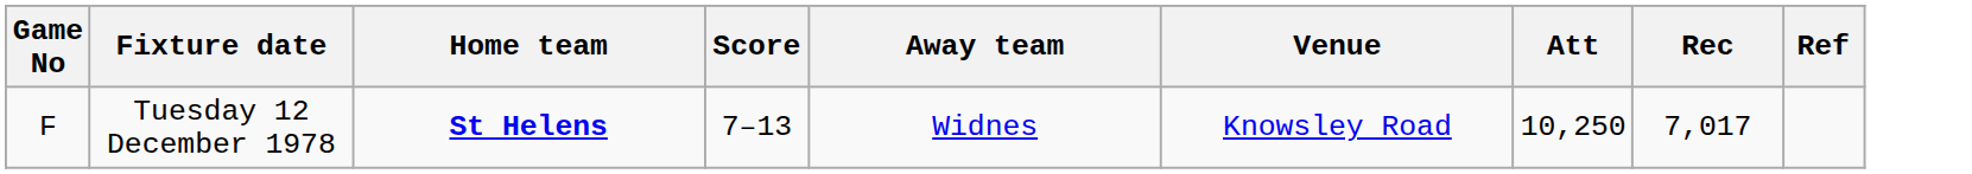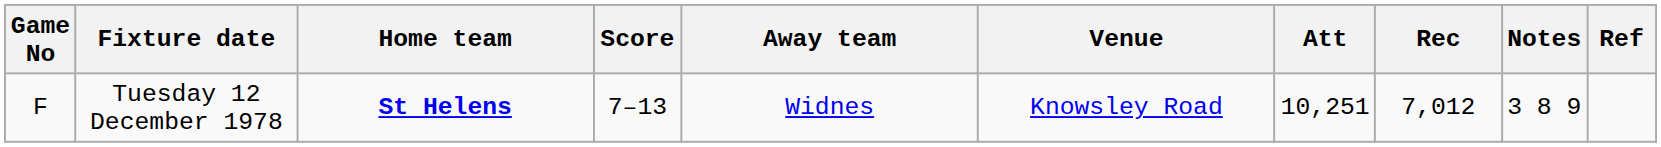+ column: Notes | 3 8 9
Tuesday 12 December 1978 | Att: 10,250 -> 10,251
Tuesday 12 December 1978 | Rec: 7,017 -> 7,012
